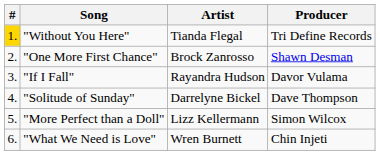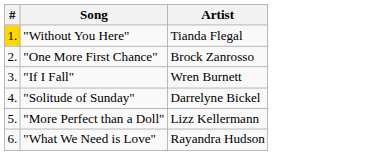- column: Producer | Tri Define Records | Shawn Desman | Davor Vulama | Dave Thompson | Simon Wilcox | Chin Injeti
"If I Fall" | Artist: Rayandra Hudson -> Wren Burnett
"What We Need is Love" | Artist: Wren Burnett -> Rayandra Hudson
